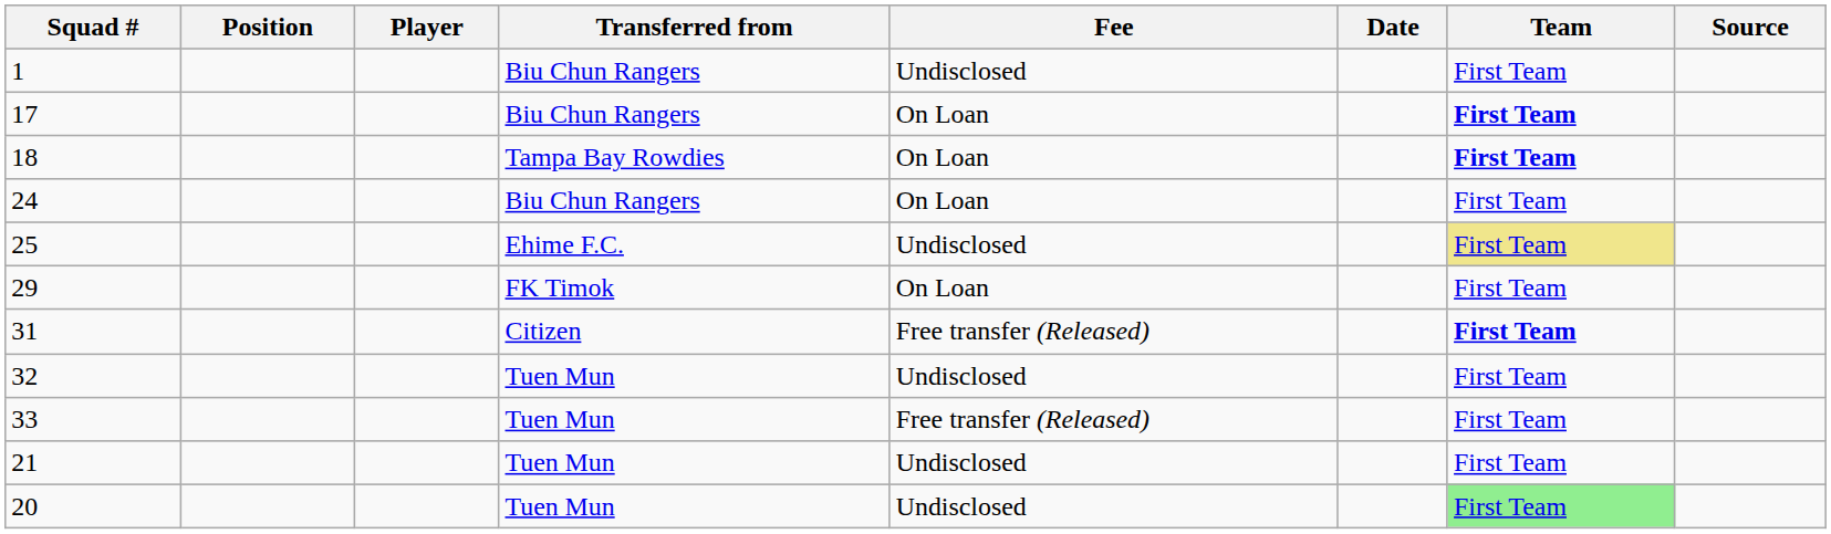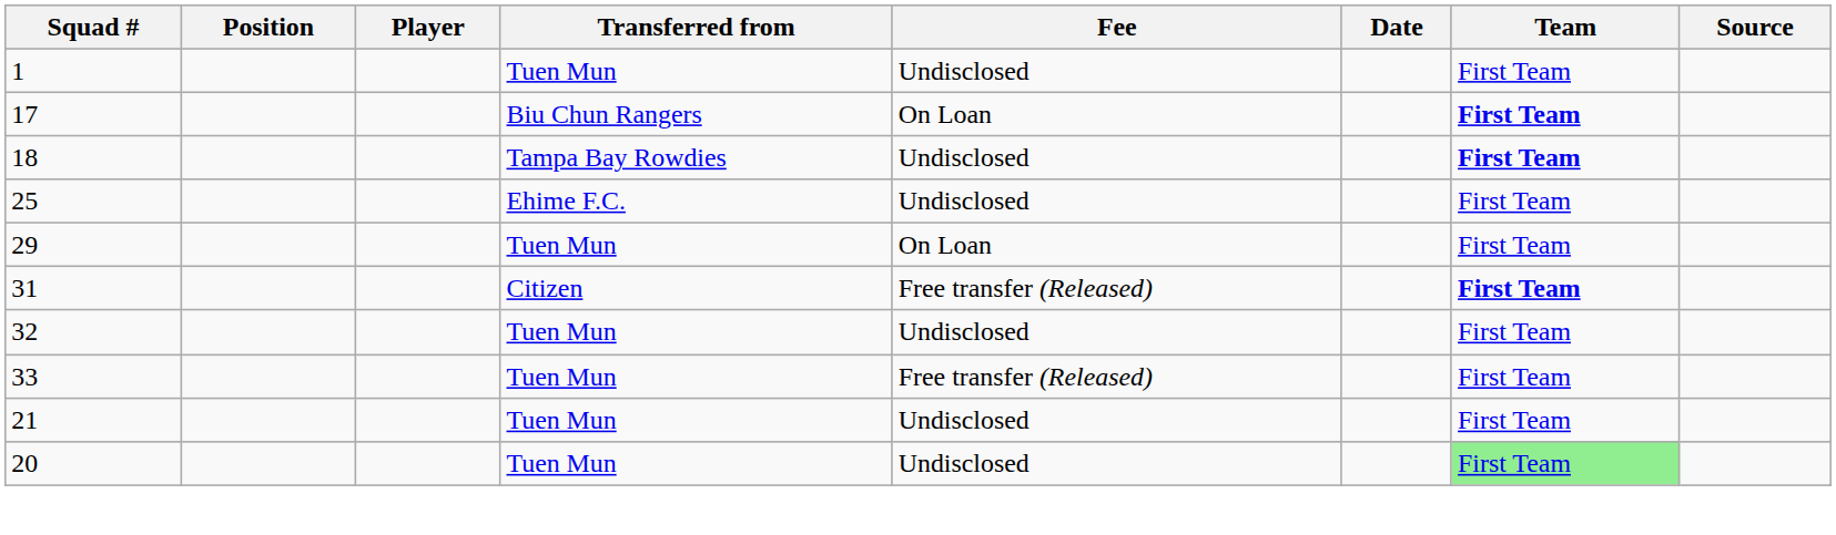1 | Transferred from: Biu Chun Rangers -> Tuen Mun
18 | Fee: On Loan -> Undisclosed
- row: 24 | Biu Chun Rangers | On Loan | First Team
25 | Team: khaki background -> no background
29 | Transferred from: FK Timok -> Tuen Mun
